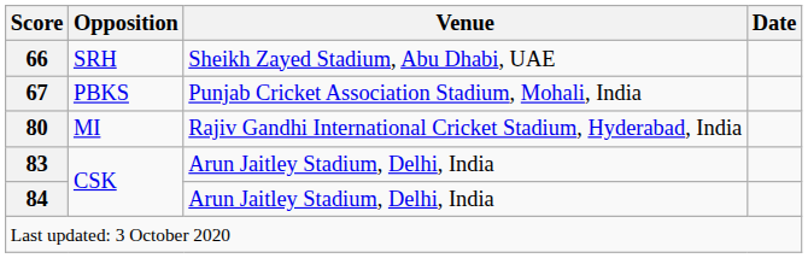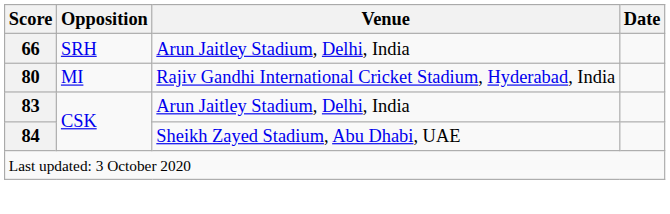66 | Venue: Sheikh Zayed Stadium, Abu Dhabi, UAE -> Arun Jaitley Stadium, Delhi, India
- row: 67 | PBKS | Punjab Cricket Association Stadium, Mohali, India
84 | Venue: Arun Jaitley Stadium, Delhi, India -> Sheikh Zayed Stadium, Abu Dhabi, UAE
